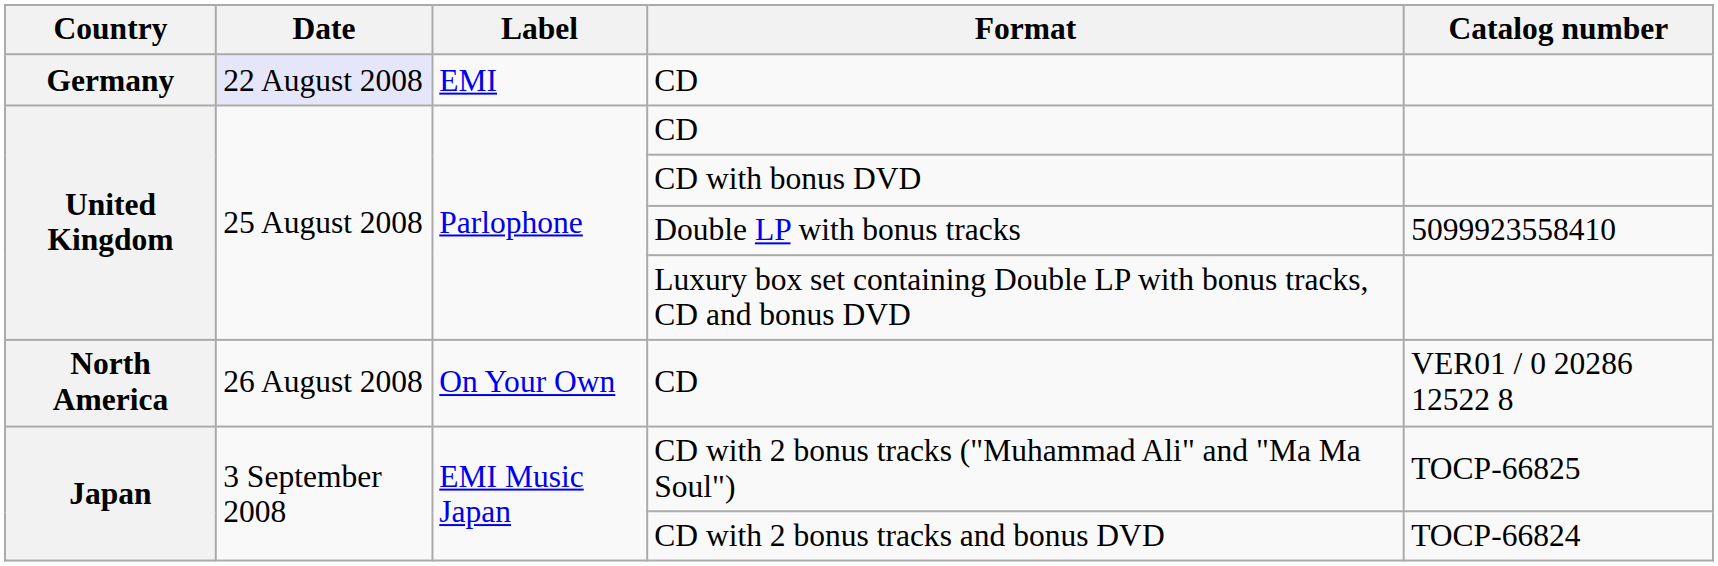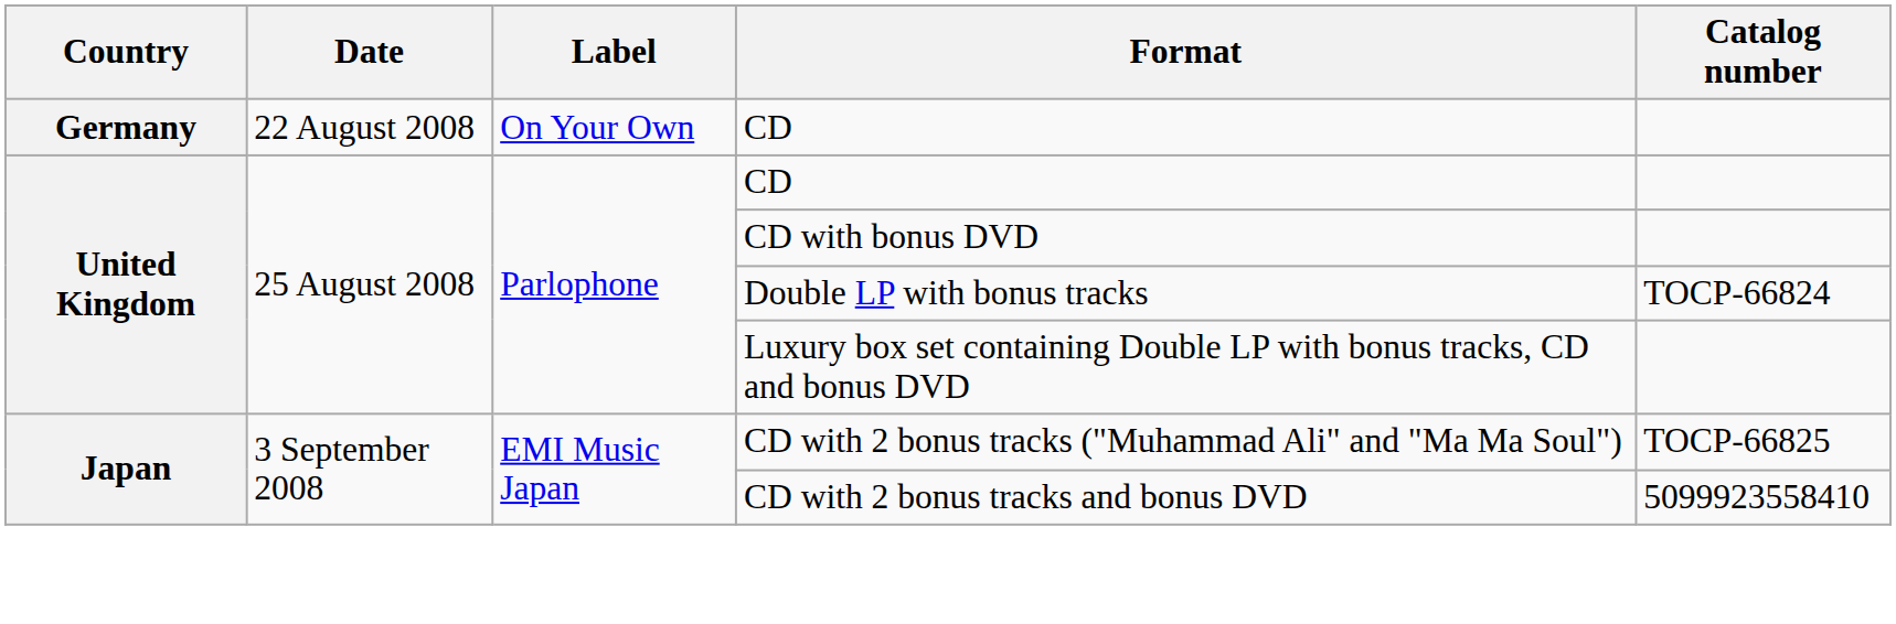Germany / CD | Date: lavender background -> no background
Germany / CD | Label: EMI -> On Your Own
Double LP with bonus tracks | Catalog number: 5099923558410 -> TOCP-66824
- row: North America | 26 August 2008 | On Your Own | CD | VER01 / 0 20286 12522 8
CD with 2 bonus tracks and bonus DVD | Catalog number: TOCP-66824 -> 5099923558410
